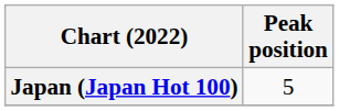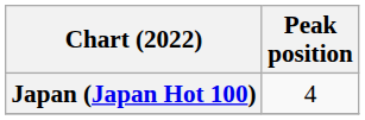Japan (Japan Hot 100) | Peak position: 5 -> 4
